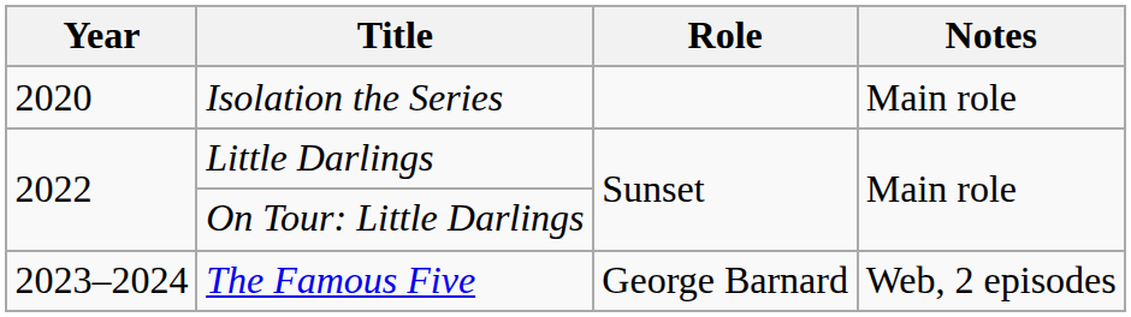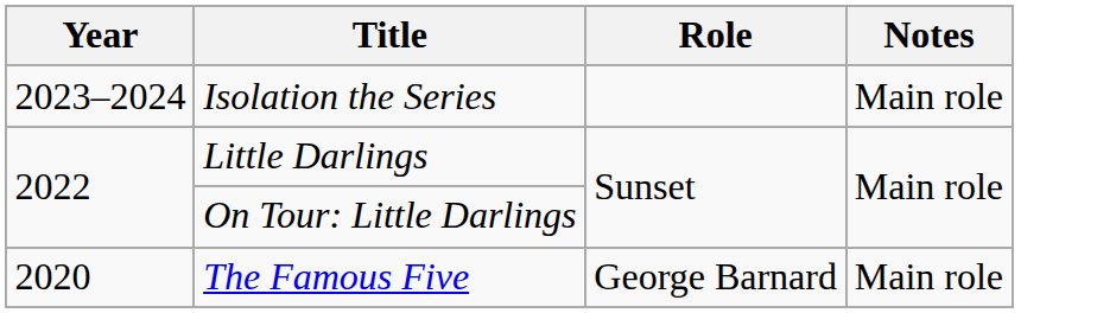Isolation the Series | Year: 2020 -> 2023–2024
The Famous Five | Year: 2023–2024 -> 2020
The Famous Five | Notes: Web, 2 episodes -> Main role
